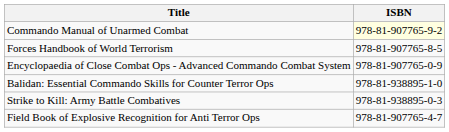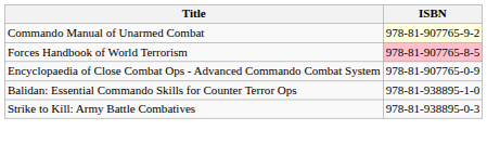Forces Handbook of World Terrorism | ISBN: no background -> pink background
- row: Field Book of Explosive Recognition for Anti Terror Ops | 978-81-907765-4-7
